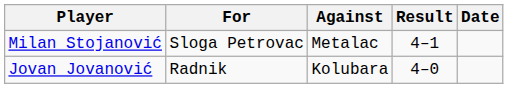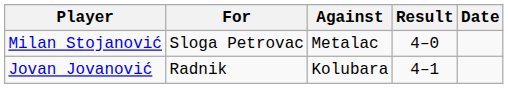Milan Stojanović | Result: 4–1 -> 4–0
Jovan Jovanović | Result: 4–0 -> 4–1
